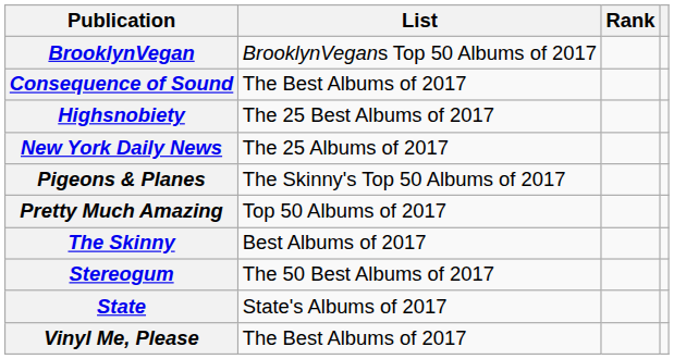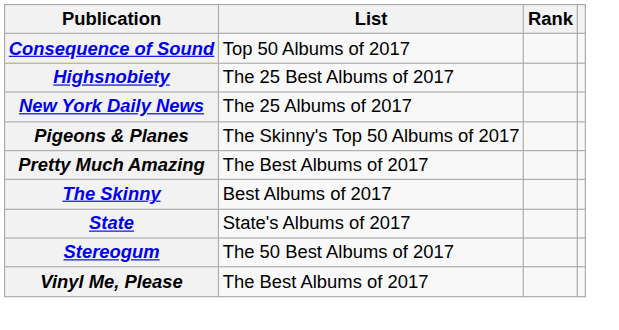- row: BrooklynVegan | BrooklynVegans Top 50 Albums of 2017
Consequence of Sound | List: The Best Albums of 2017 -> Top 50 Albums of 2017
Pretty Much Amazing | List: Top 50 Albums of 2017 -> The Best Albums of 2017
rows swapped: State <-> Stereogum
